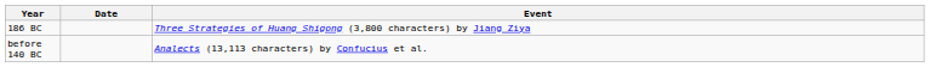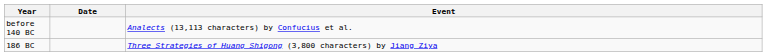rows swapped: 186 BC <-> before 140 BC
